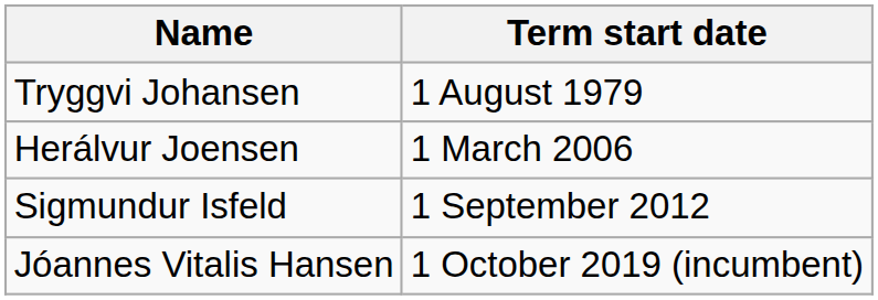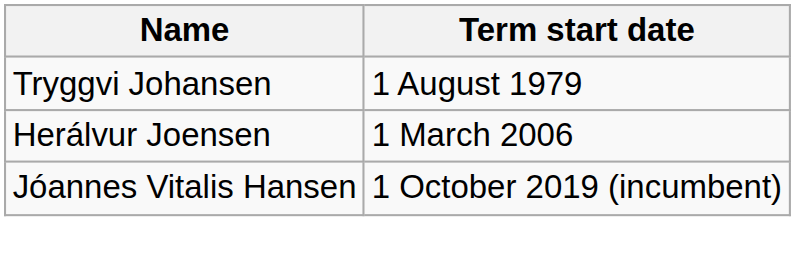- row: Sigmundur Isfeld | 1 September 2012
